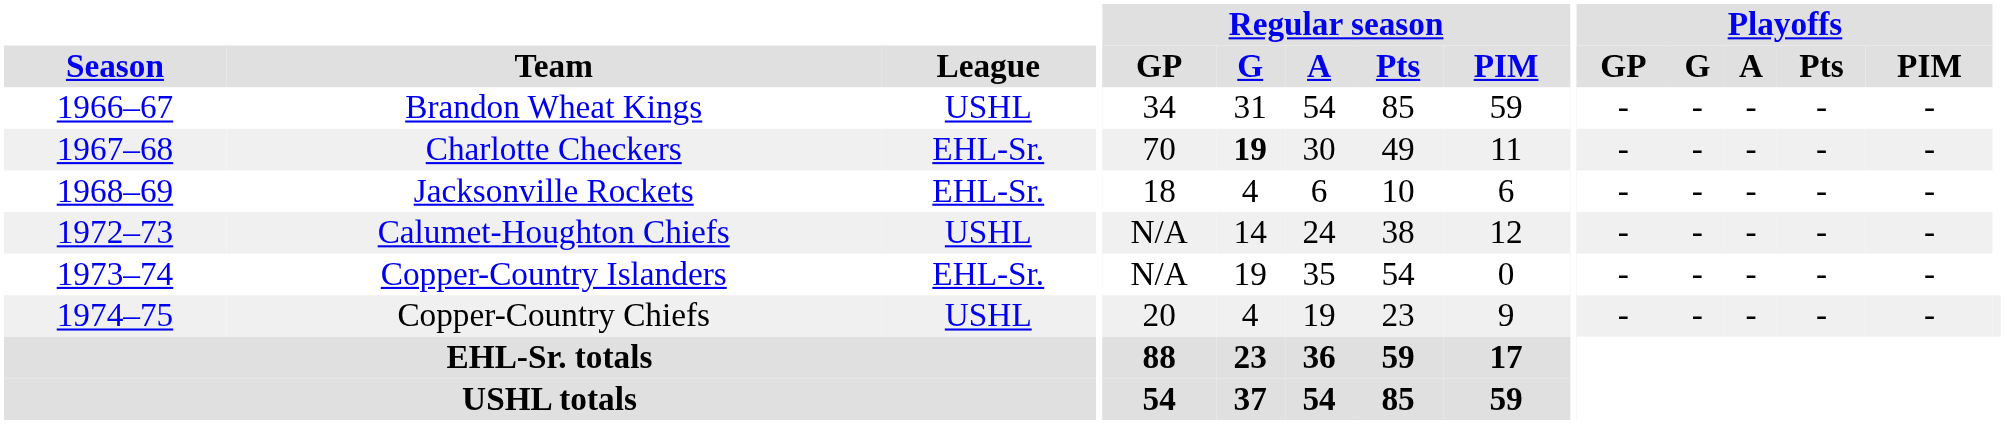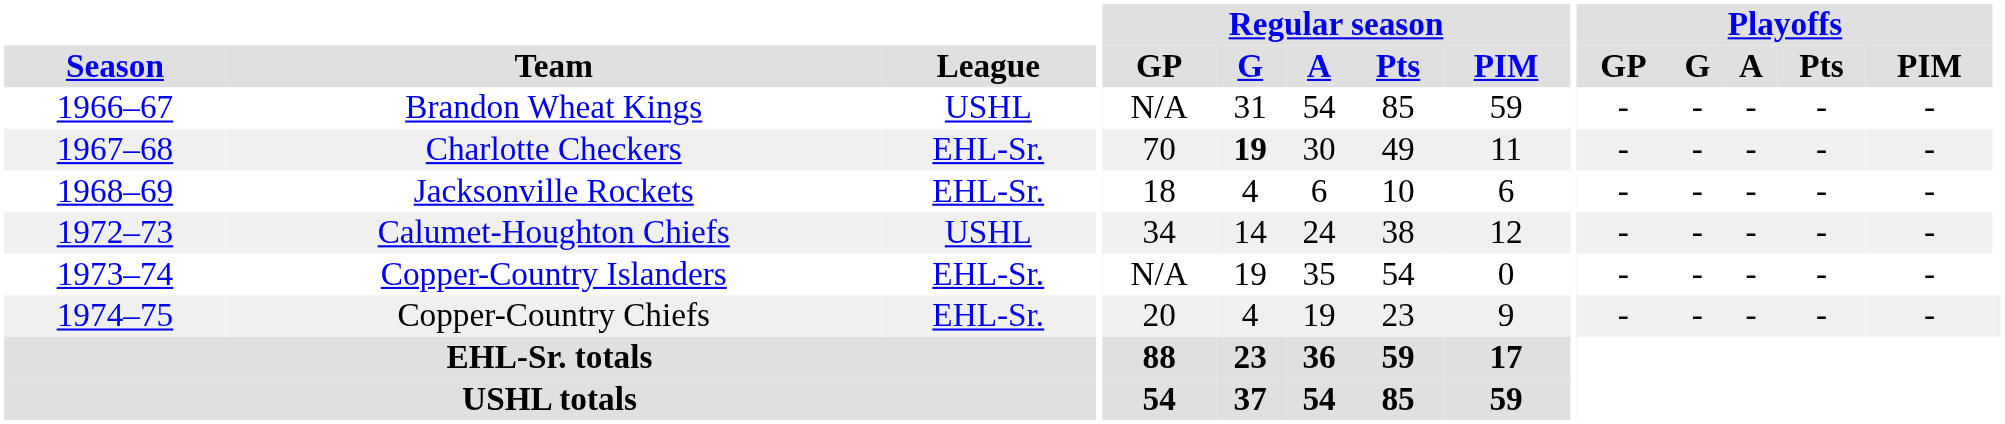Brandon Wheat Kings | Regular season / GP: 34 -> N/A
Calumet-Houghton Chiefs | Regular season / GP: N/A -> 34
Copper-Country Chiefs | League: USHL -> EHL-Sr.
